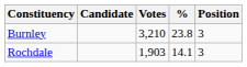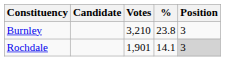Rochdale | Votes: 1,903 -> 1,901
Rochdale | Position: no background -> lightgrey background
